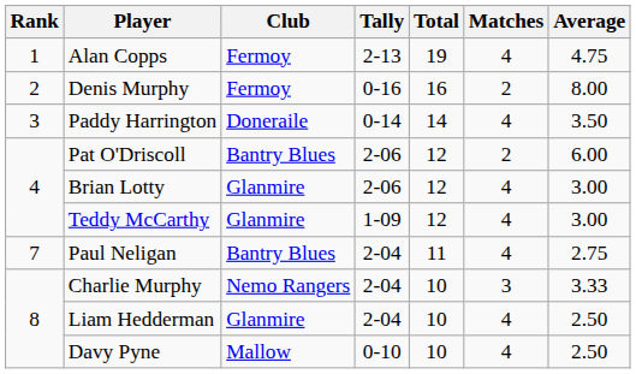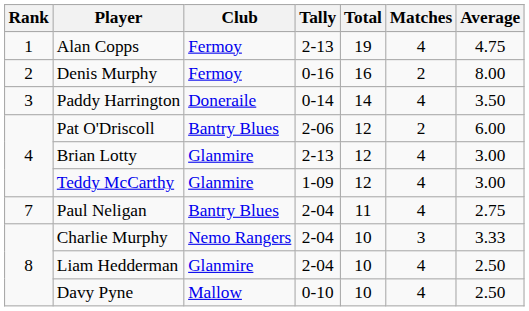Brian Lotty | Tally: 2-06 -> 2-13
